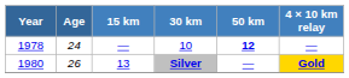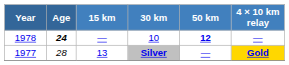10 | Age: normal -> bold
Silver | Year: 1980 -> 1977
Silver | Age: 26 -> 28
